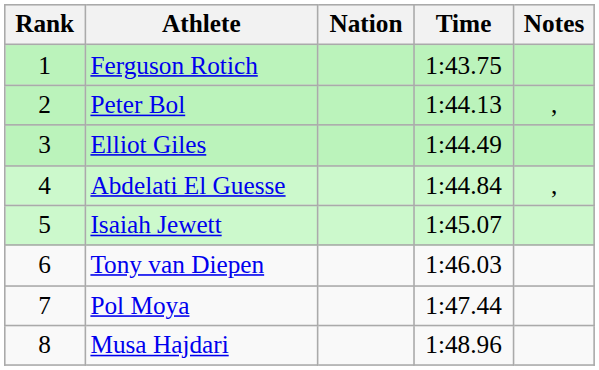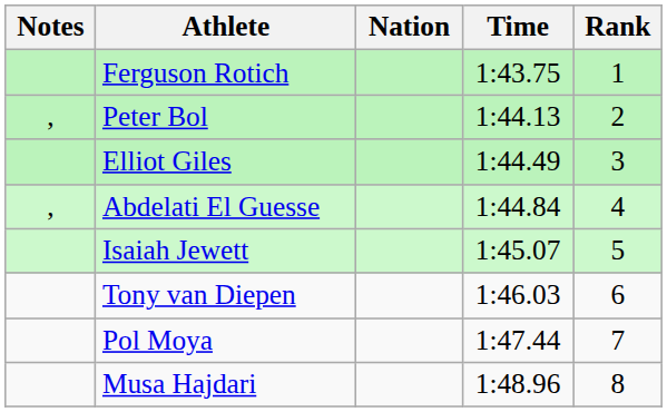columns swapped: Rank <-> Notes
